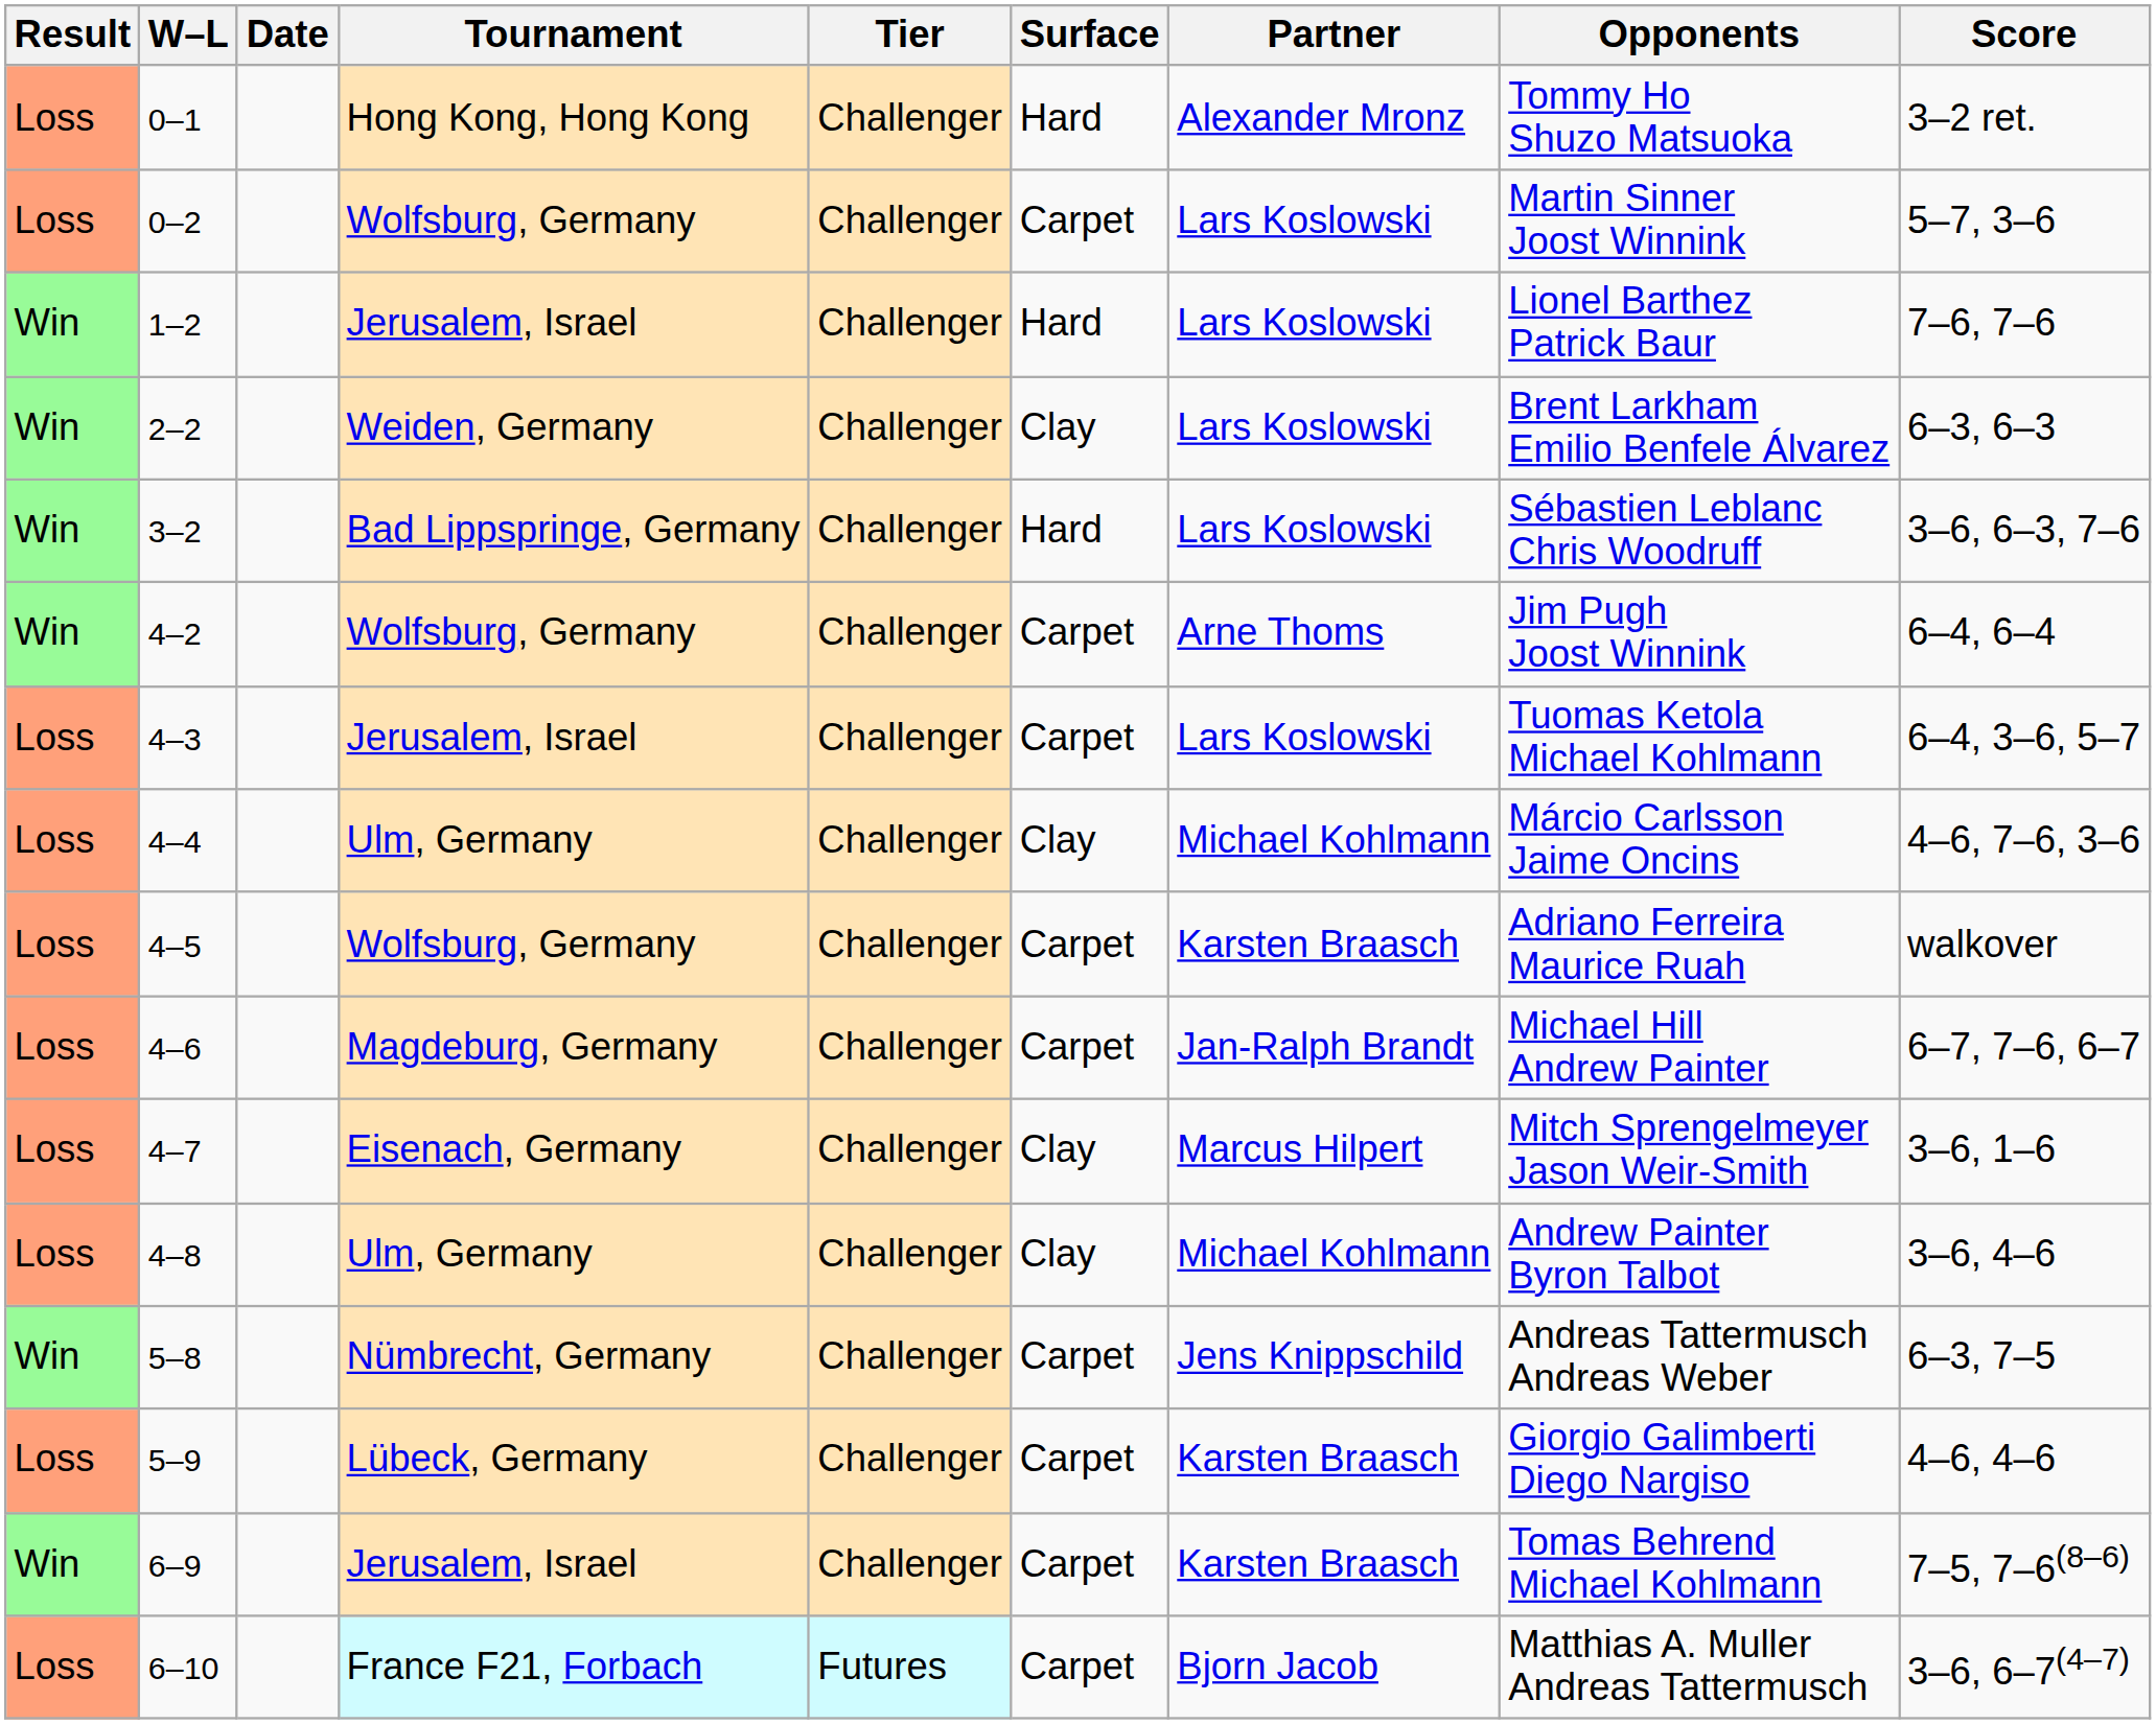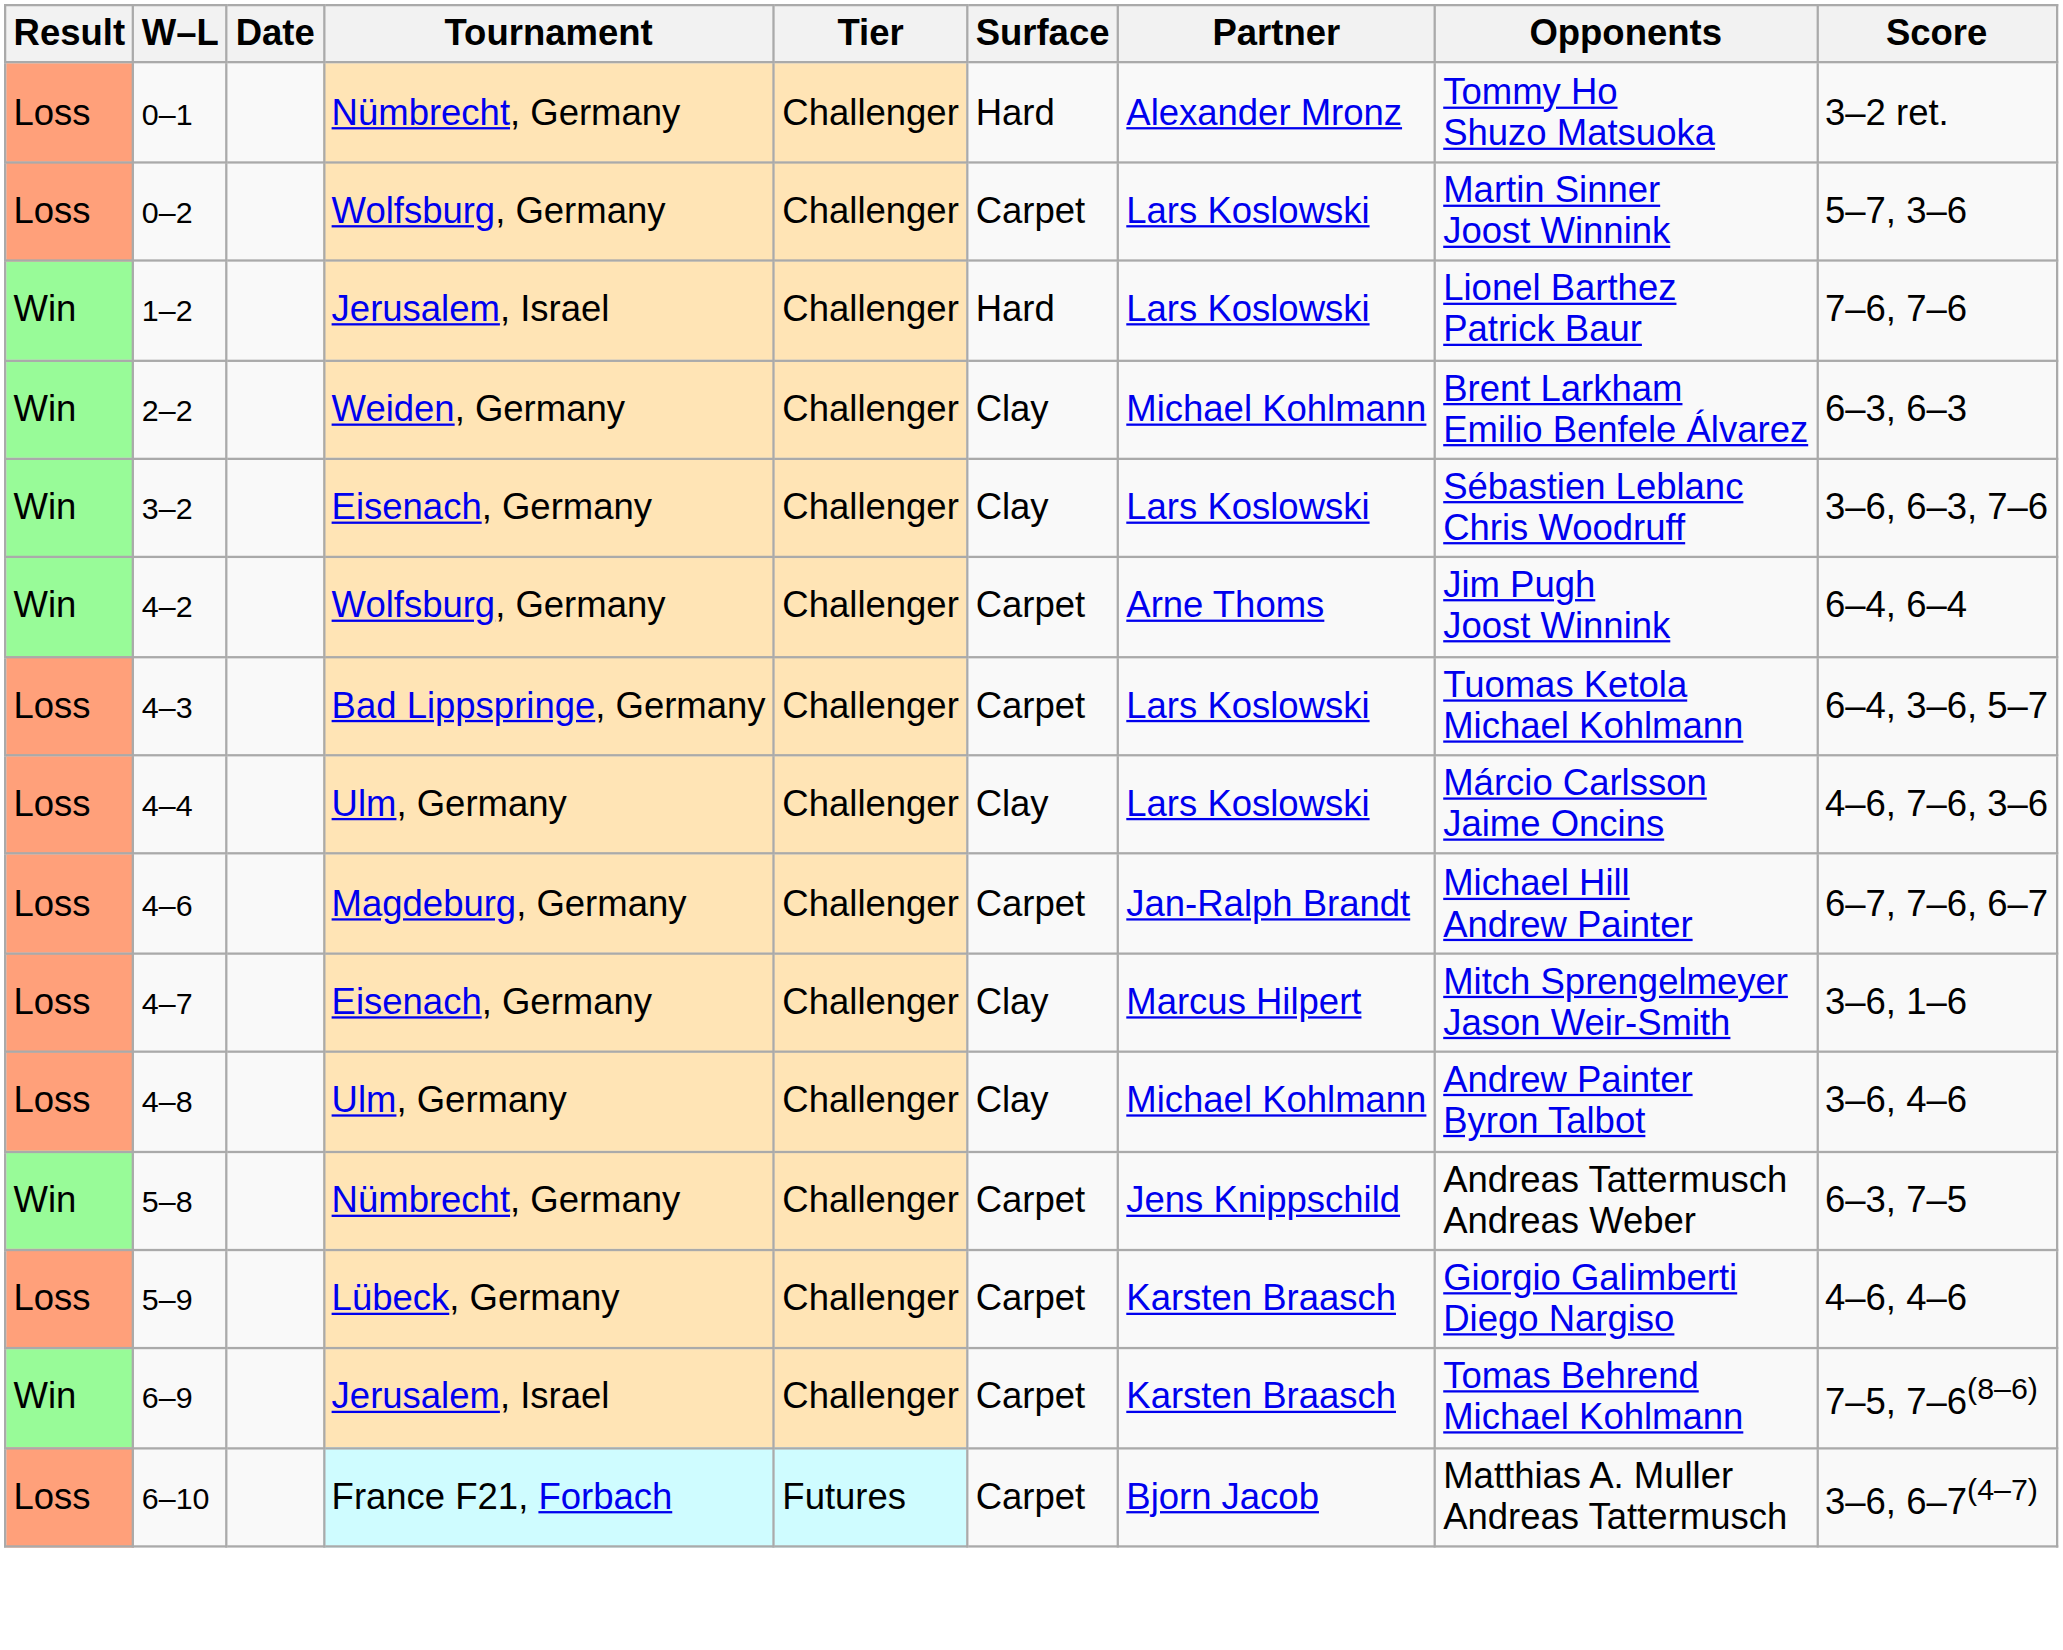0–1 | Tournament: Hong Kong, Hong Kong -> Nümbrecht, Germany
2–2 | Partner: Lars Koslowski -> Michael Kohlmann
3–2 | Tournament: Bad Lippspringe, Germany -> Eisenach, Germany
3–2 | Surface: Hard -> Clay
4–3 | Tournament: Jerusalem, Israel -> Bad Lippspringe, Germany
4–4 | Partner: Michael Kohlmann -> Lars Koslowski
- row: Loss | 4–5 | Wolfsburg, Germany | Challenger | Carpet | Karsten Braasch | Adriano Ferreira Maurice Ruah | walkover
